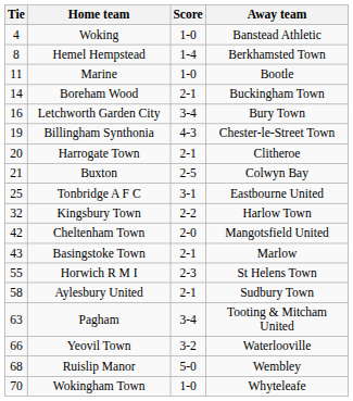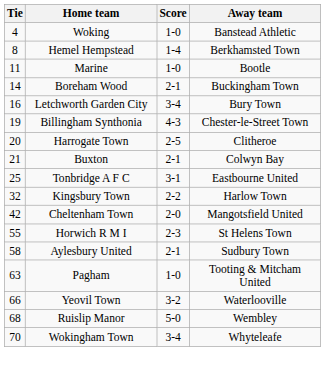Harrogate Town | Score: 2-1 -> 2-5
Buxton | Score: 2-5 -> 2-1
- row: 43 | Basingstoke Town | 2-1 | Marlow
Pagham | Score: 3-4 -> 1-0
Wokingham Town | Score: 1-0 -> 3-4
